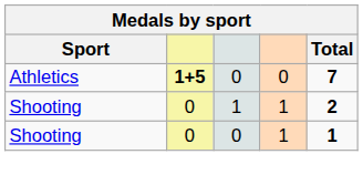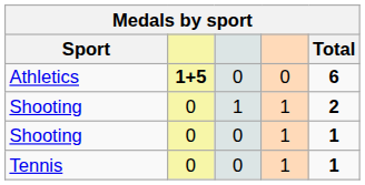Athletics | Total: 7 -> 6
+ row: Tennis | 0 | 0 | 1 | 1
